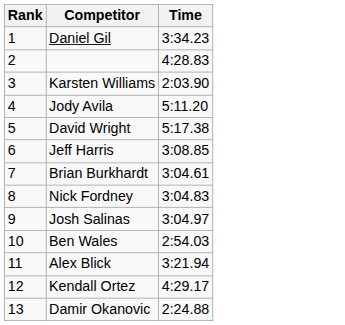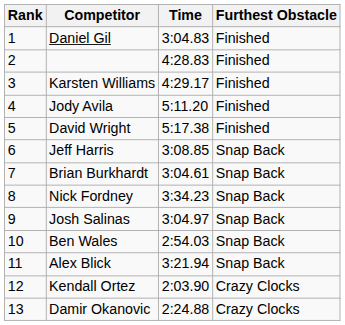+ column: Furthest Obstacle | Finished | Finished | Finished | Finished | Finished | Snap Back | Snap Back | Snap Back | Snap Back | Snap Back | Snap Back | Crazy Clocks | Crazy Clocks
Daniel Gil | Time: 3:34.23 -> 3:04.83
Karsten Williams | Time: 2:03.90 -> 4:29.17
Nick Fordney | Time: 3:04.83 -> 3:34.23
Kendall Ortez | Time: 4:29.17 -> 2:03.90
